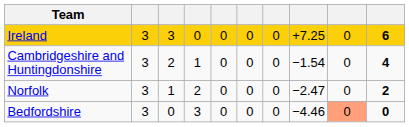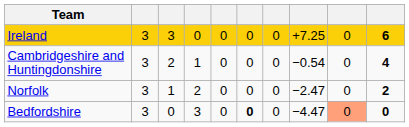Cambridgeshire and Huntingdonshire | column 8: −1.54 -> −0.54
Bedfordshire | column 6: normal -> bold
Bedfordshire | column 8: −4.46 -> −4.47
